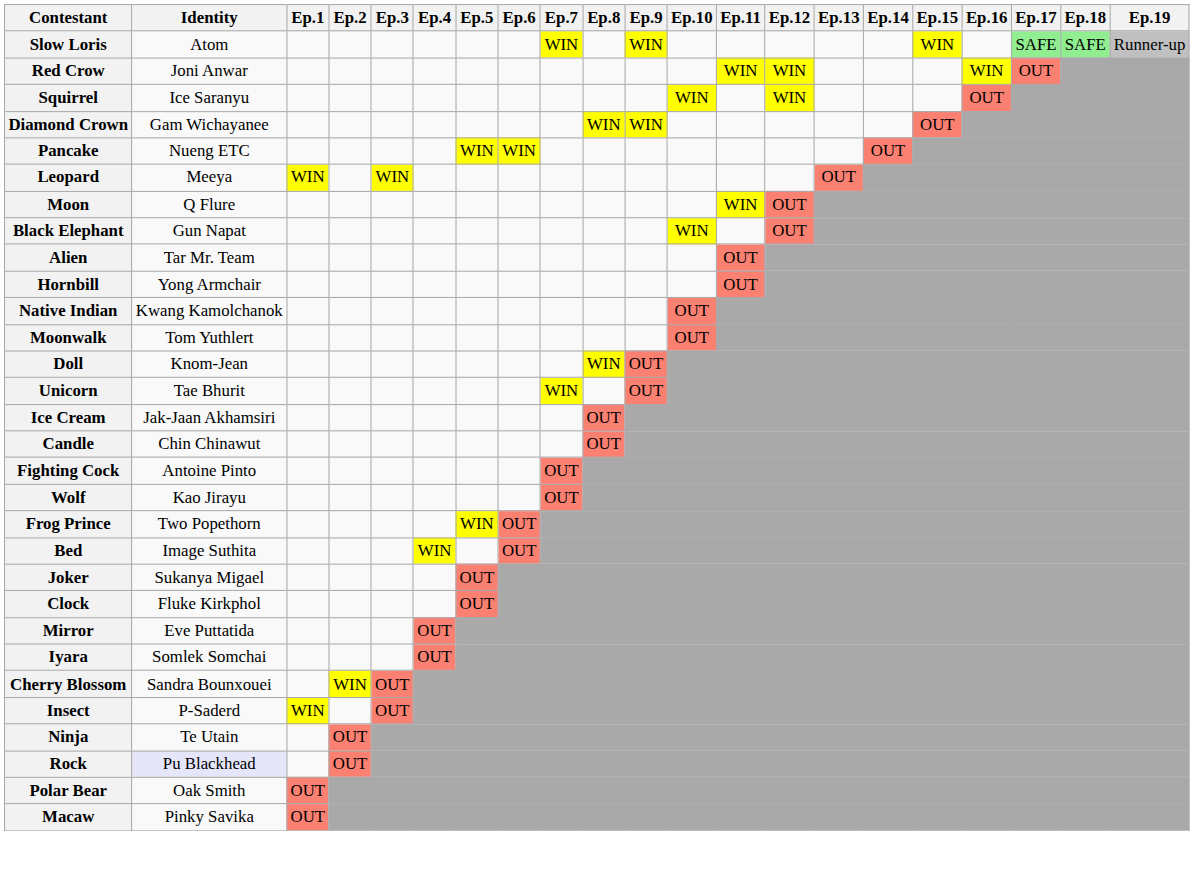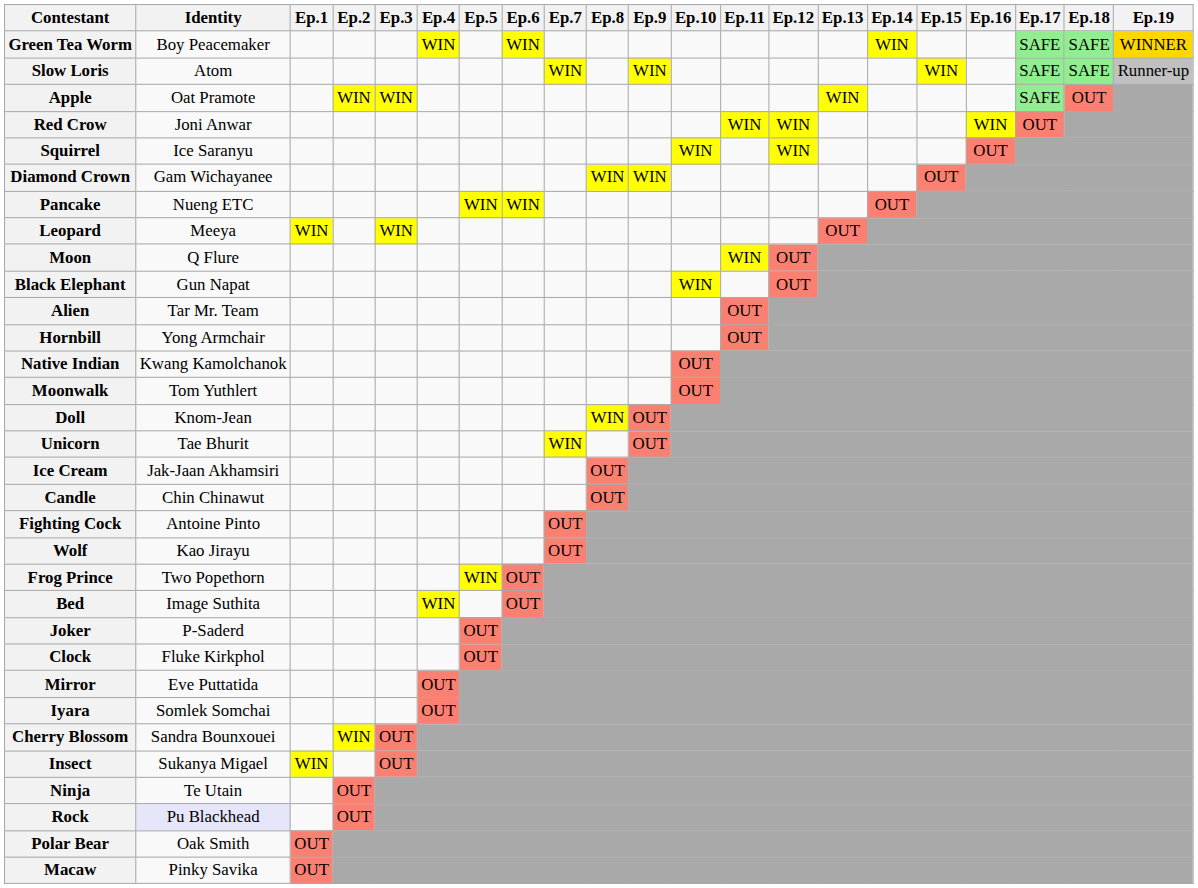+ row: Green Tea Worm | Boy Peacemaker | WIN | WIN | WIN | SAFE | SAFE | WINNER
+ row: Apple | Oat Pramote | WIN | WIN | WIN | SAFE | OUT
Joker | Identity: Sukanya Migael -> P-Saderd
Insect | Identity: P-Saderd -> Sukanya Migael
